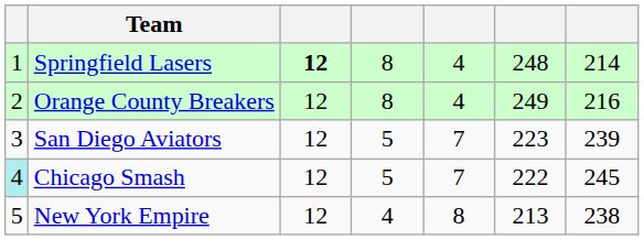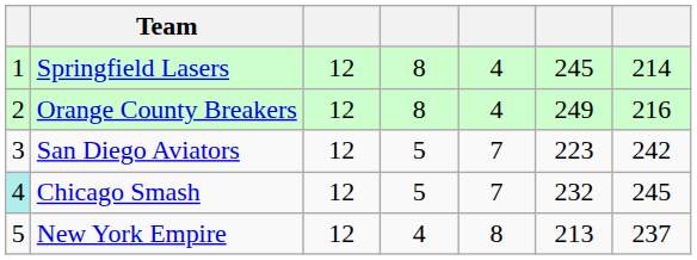Springfield Lasers | column 3: bold -> normal
Springfield Lasers | column 6: 248 -> 245
San Diego Aviators | column 7: 239 -> 242
Chicago Smash | column 6: 222 -> 232
New York Empire | column 7: 238 -> 237
